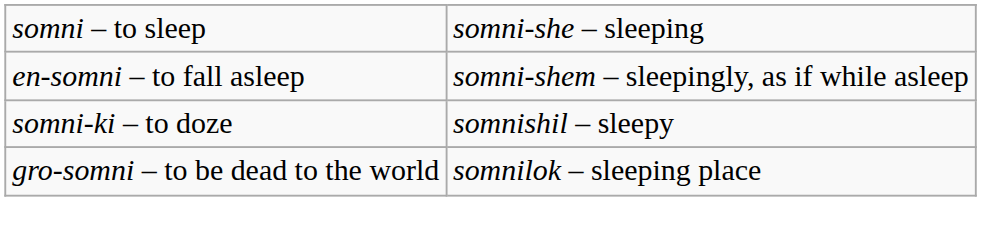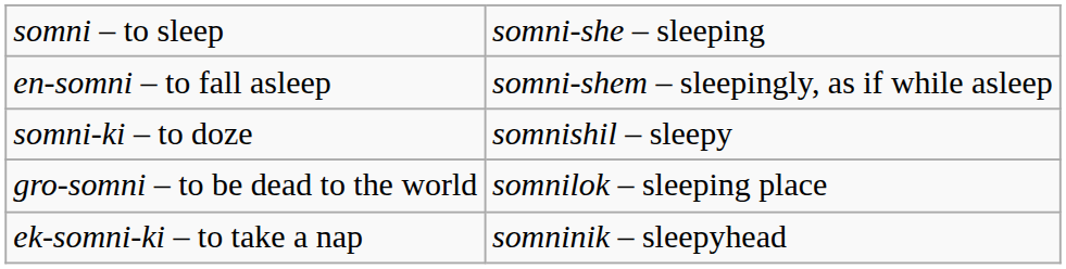+ row: ek-somni-ki – to take a nap | somninik – sleepyhead
